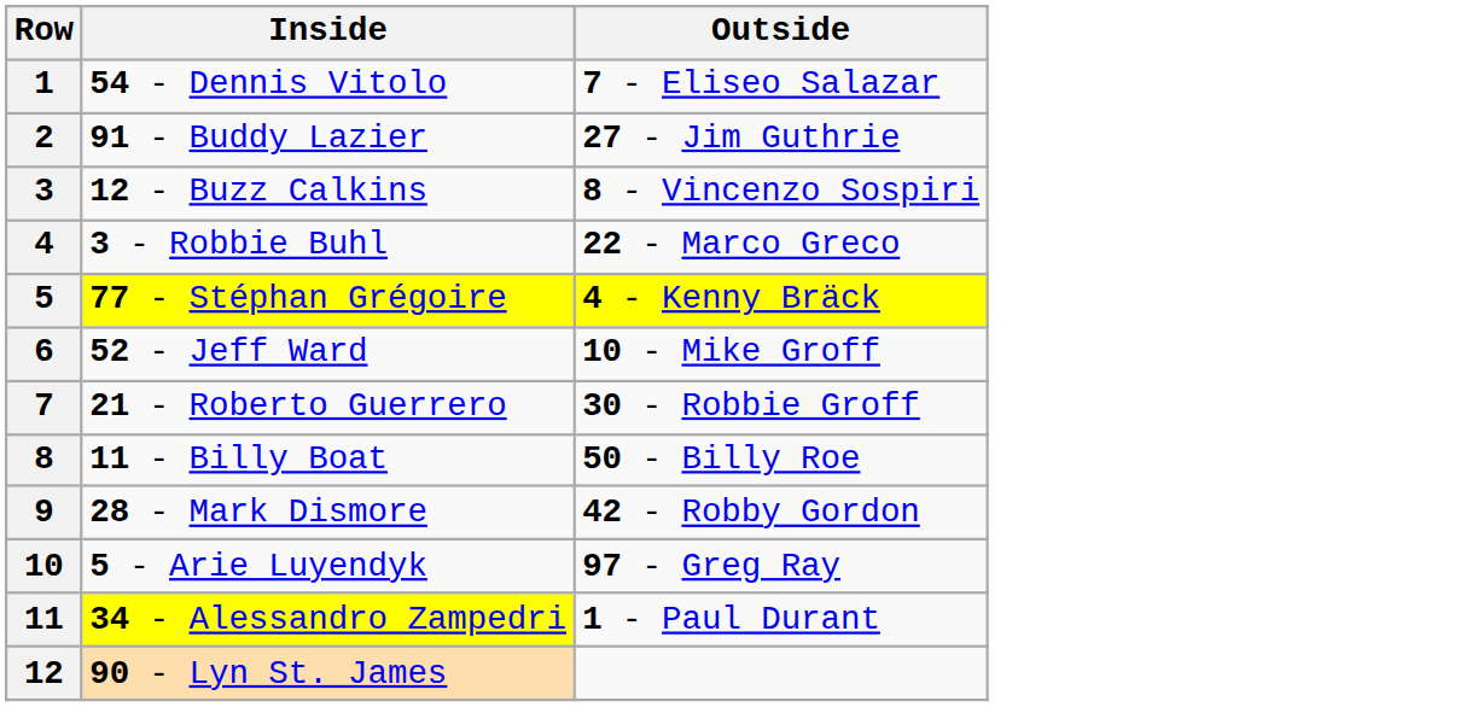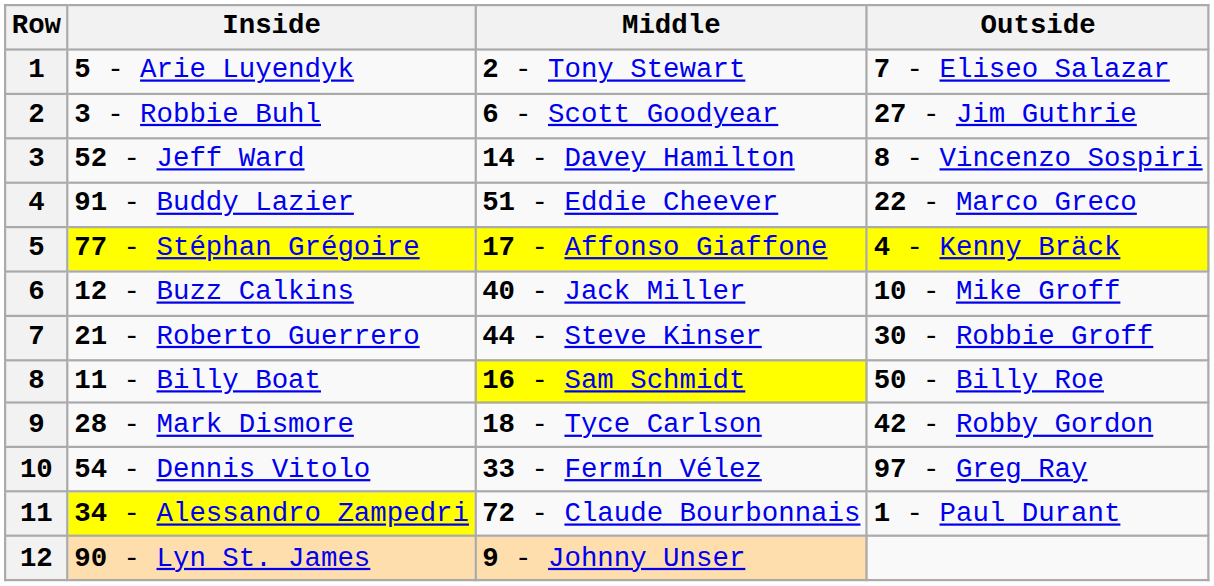+ column: Middle | 2 - Tony Stewart | 6 - Scott Goodyear | 14 - Davey Hamilton | 51 - Eddie Cheever | 17 - Affonso Giaffone | 40 - Jack Miller | 44 - Steve Kinser | 16 - Sam Schmidt | 18 - Tyce Carlson | 33 - Fermín Vélez | 72 - Claude Bourbonnais | 9 - Johnny Unser
1 | Inside: 54 - Dennis Vitolo -> 5 - Arie Luyendyk
2 | Inside: 91 - Buddy Lazier -> 3 - Robbie Buhl
3 | Inside: 12 - Buzz Calkins -> 52 - Jeff Ward
4 | Inside: 3 - Robbie Buhl -> 91 - Buddy Lazier
6 | Inside: 52 - Jeff Ward -> 12 - Buzz Calkins
10 | Inside: 5 - Arie Luyendyk -> 54 - Dennis Vitolo
